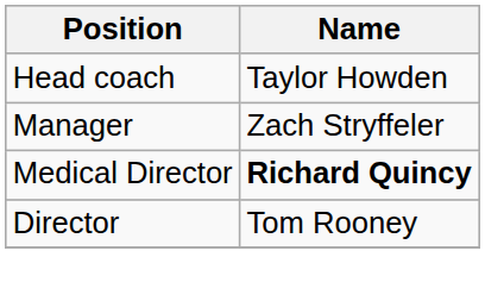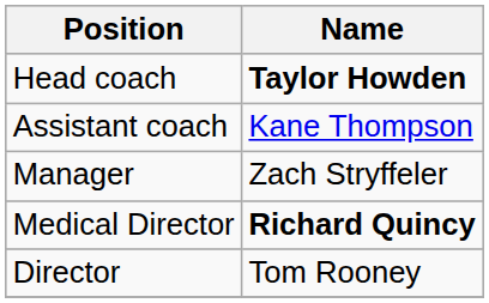Head coach | Name: normal -> bold
+ row: Assistant coach | Kane Thompson
